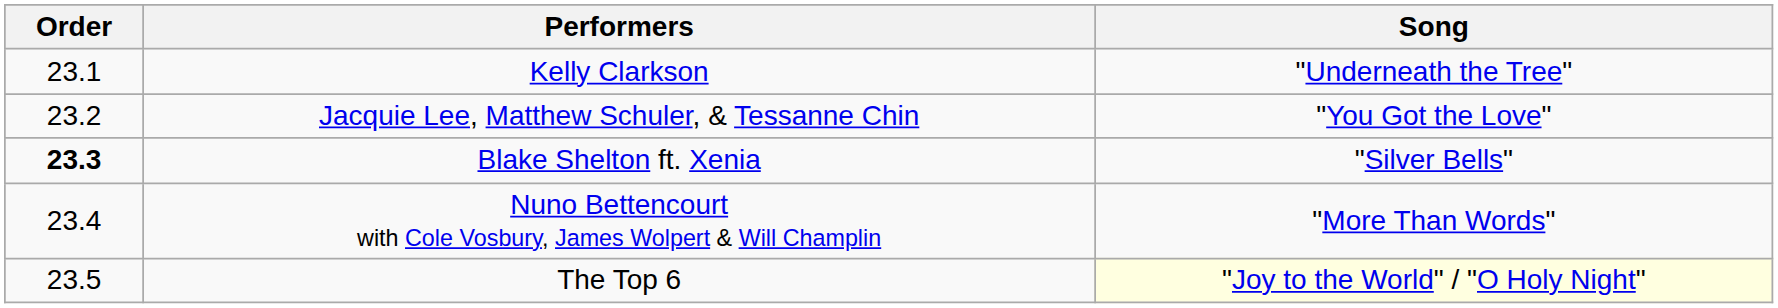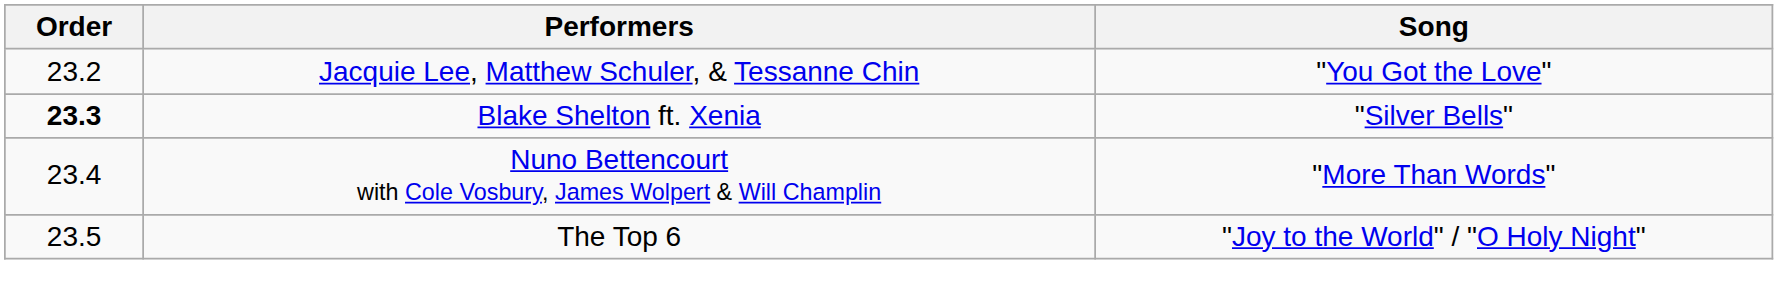- row: 23.1 | Kelly Clarkson | "Underneath the Tree"
The Top 6 | Song: lightyellow background -> no background
